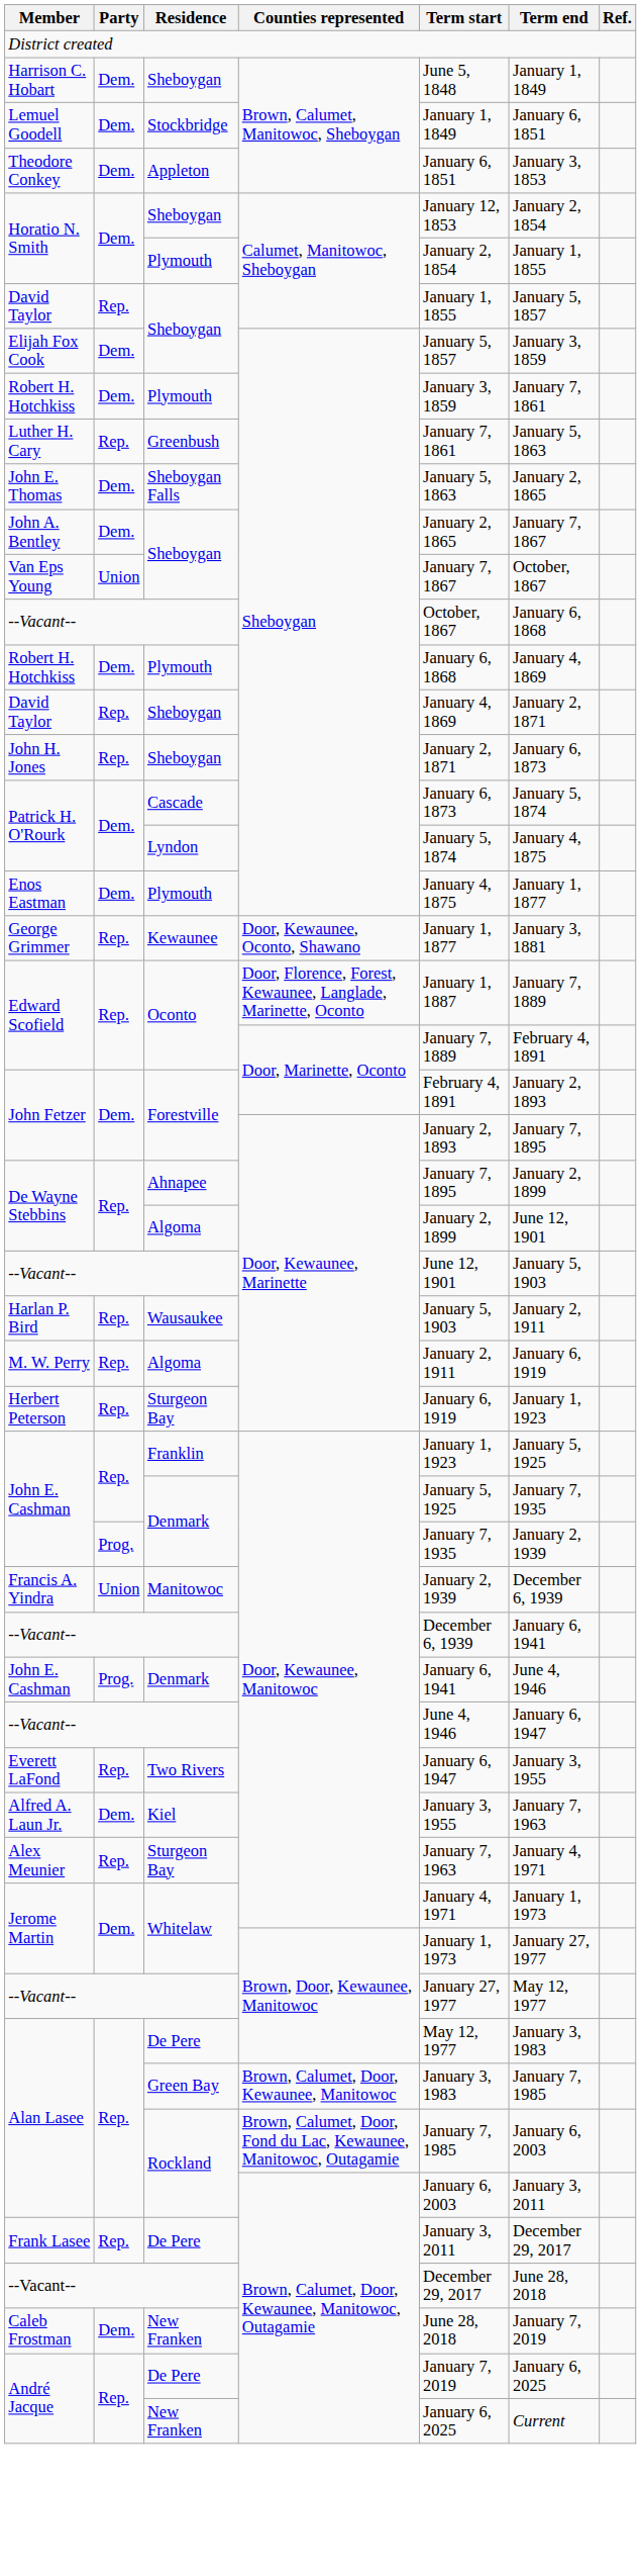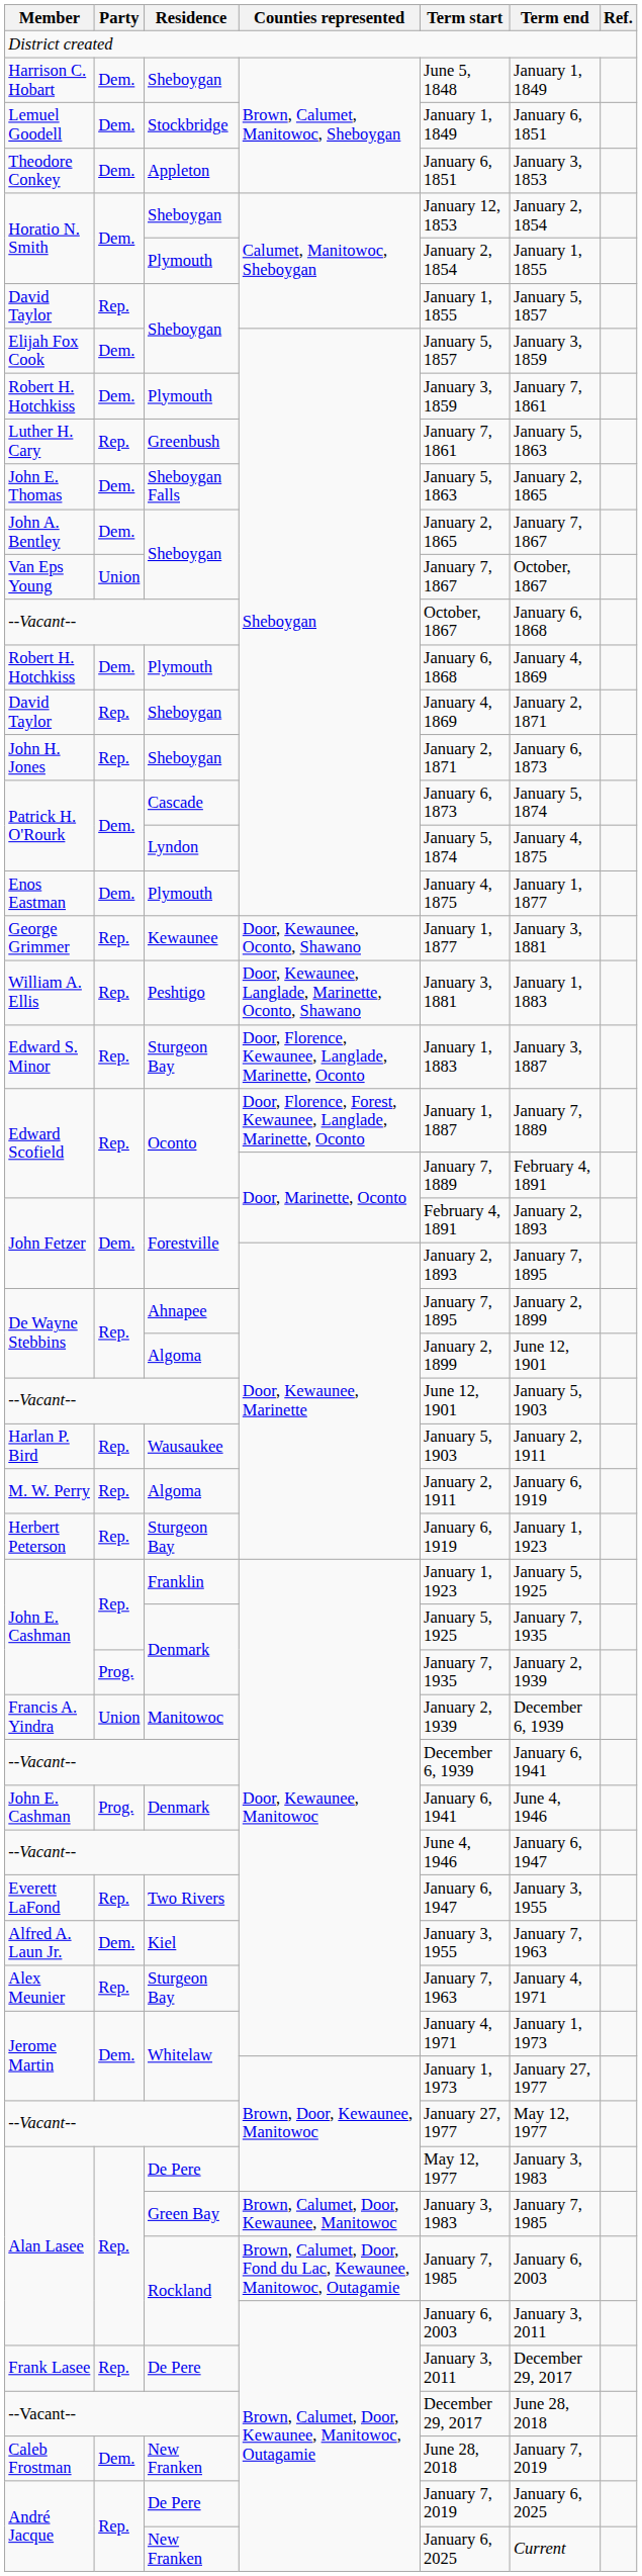+ row: William A. Ellis | Rep. | Peshtigo | Door, Kewaunee, Langlade, Marinette, Oconto, Shawano | January 3, 1881 | January 1, 1883
+ row: Edward S. Minor | Rep. | Sturgeon Bay | Door, Florence, Kewaunee, Langlade, Marinette, Oconto | January 1, 1883 | January 3, 1887
